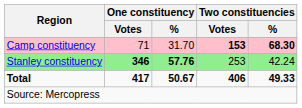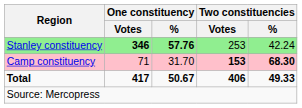rows swapped: Camp constituency <-> Stanley constituency
